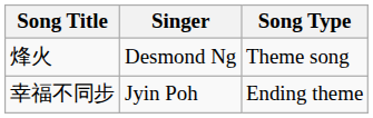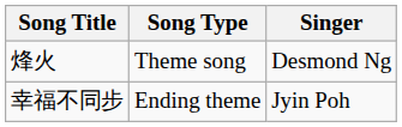columns swapped: Song Type <-> Singer
